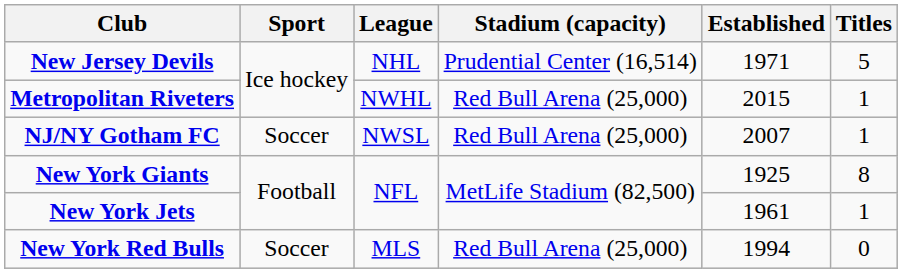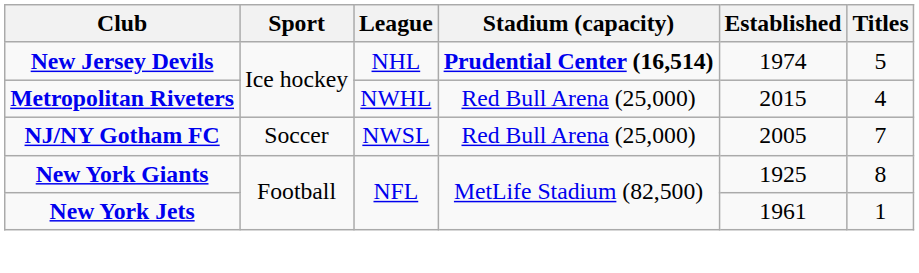New Jersey Devils | Stadium (capacity): normal -> bold
New Jersey Devils | Established: 1971 -> 1974
Metropolitan Riveters | Titles: 1 -> 4
NJ/NY Gotham FC | Established: 2007 -> 2005
NJ/NY Gotham FC | Titles: 1 -> 7
- row: New York Red Bulls | Soccer | MLS | Red Bull Arena (25,000) | 1994 | 0
